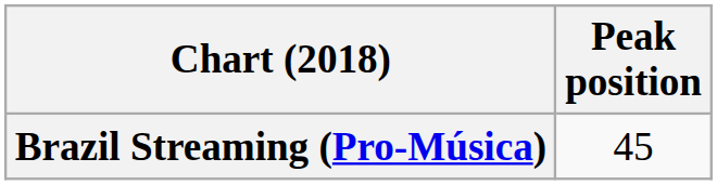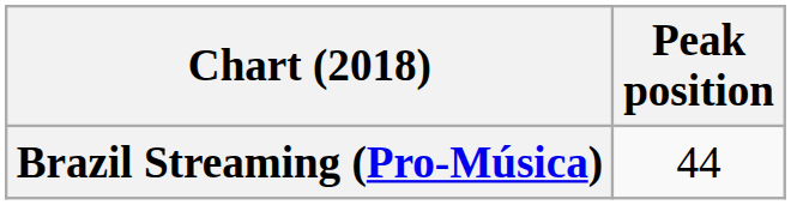Brazil Streaming (Pro-Música) | Peak position: 45 -> 44
